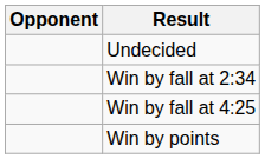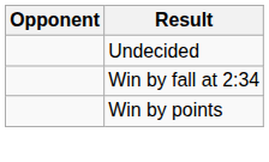- row: Win by fall at 4:25
